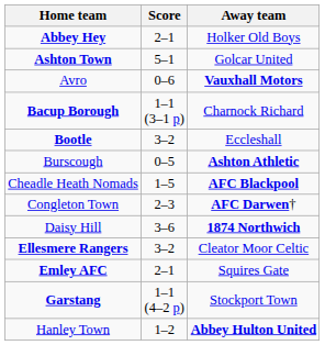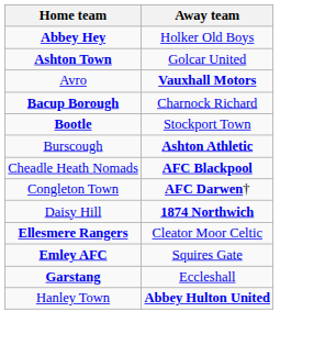- column: Score | 2–1 | 5–1 | 0–6 | 1–1 (3–1 p) | 3–2 | 0–5 | 1–5 | 2–3 | 3–6 | 3–2 | 2–1 | 1–1 (4–2 p) | 1–2
Bootle | Away team: Eccleshall -> Stockport Town
Garstang | Away team: Stockport Town -> Eccleshall
